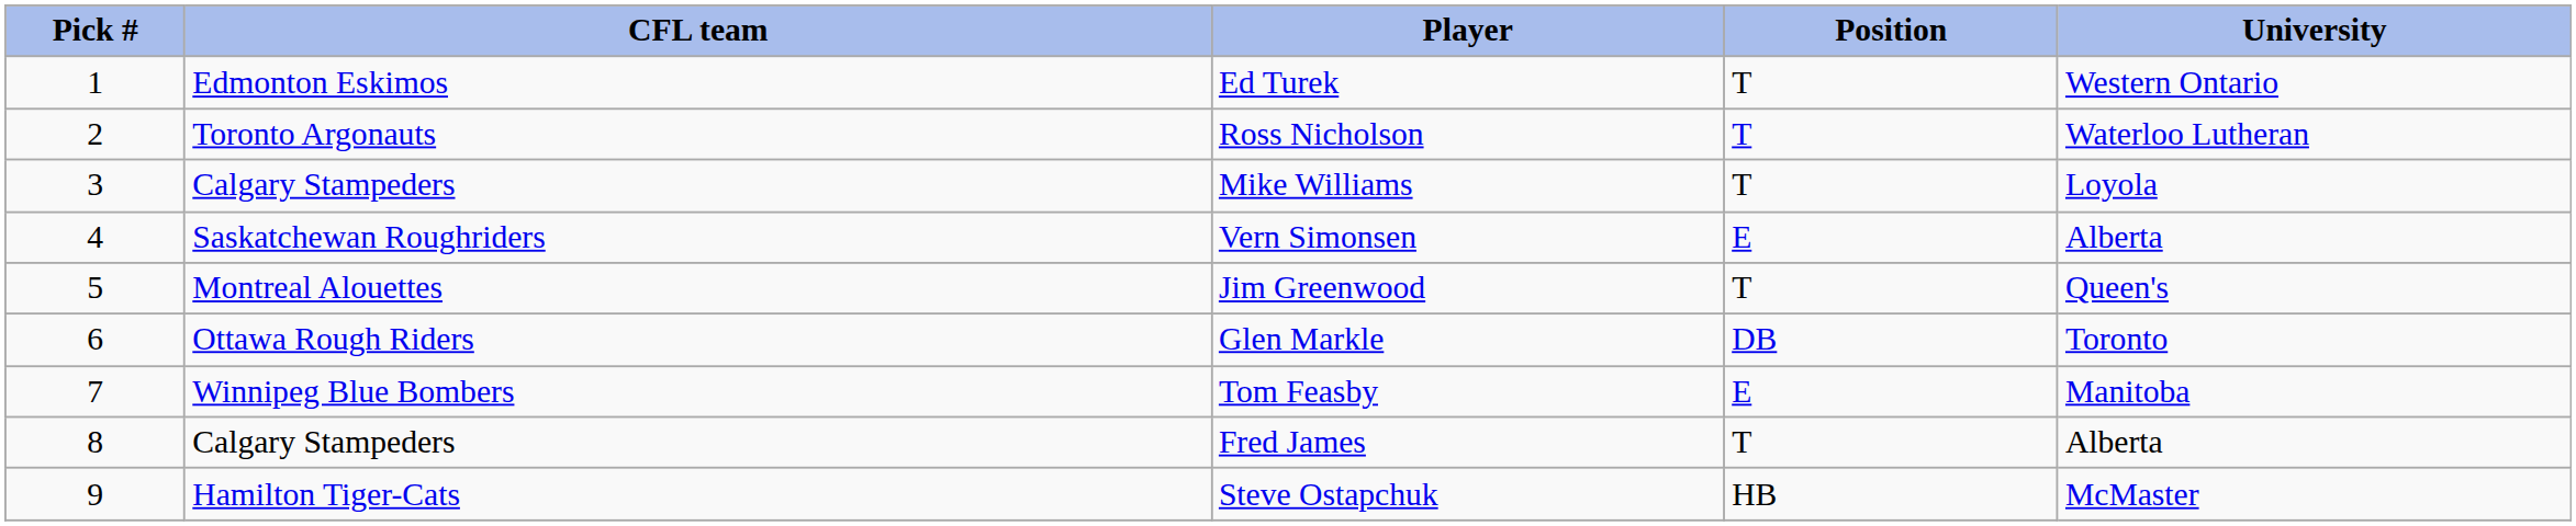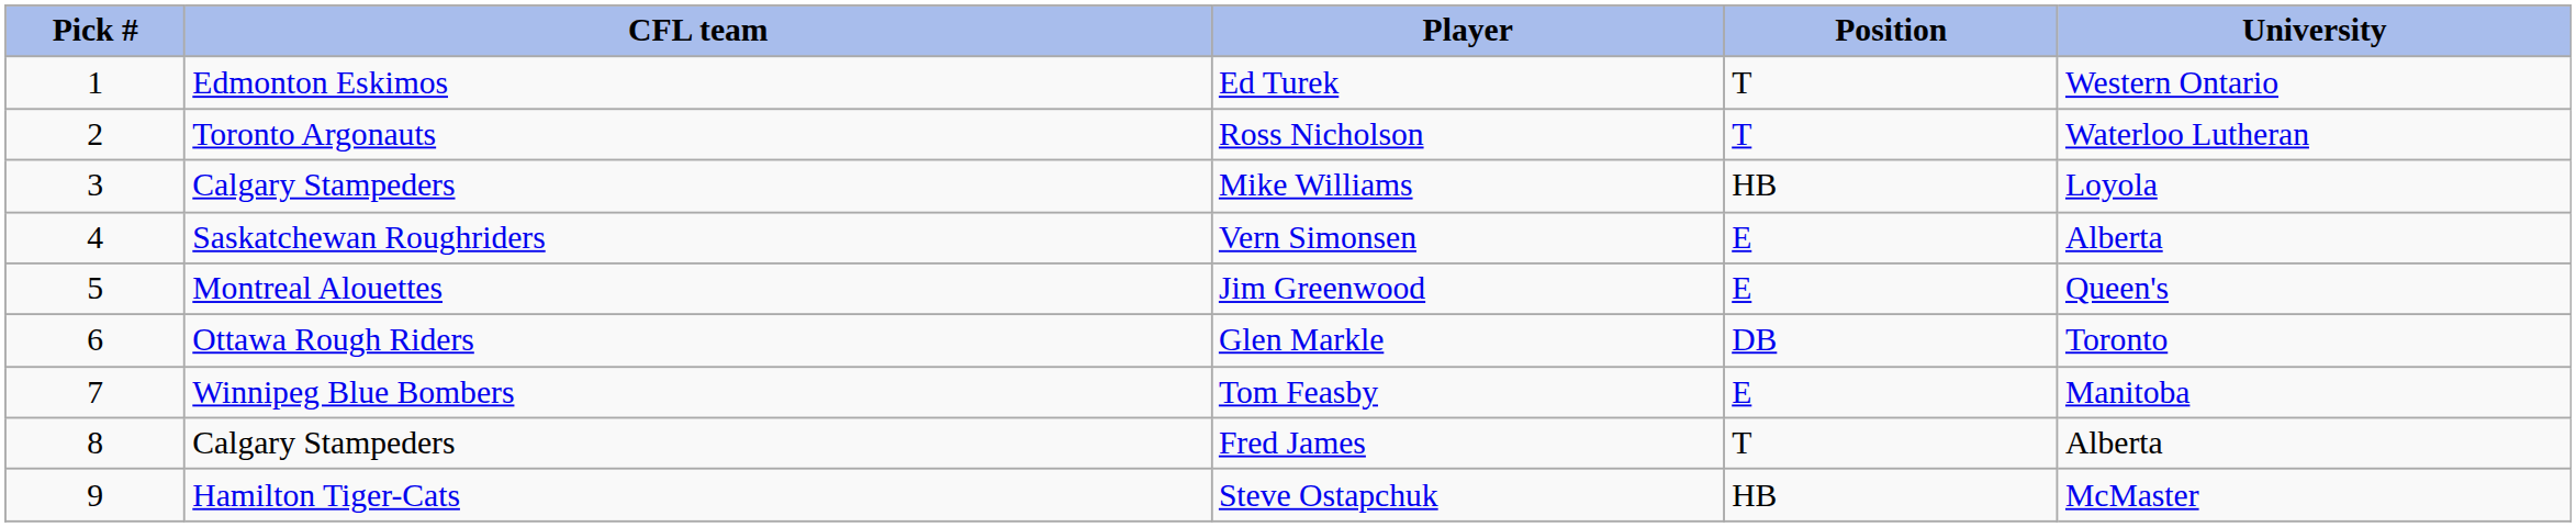Mike Williams | Position: T -> HB
Jim Greenwood | Position: T -> E
